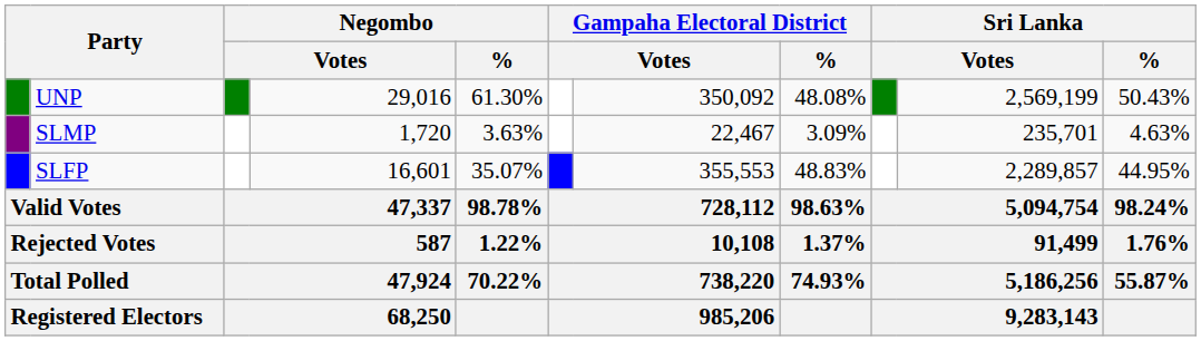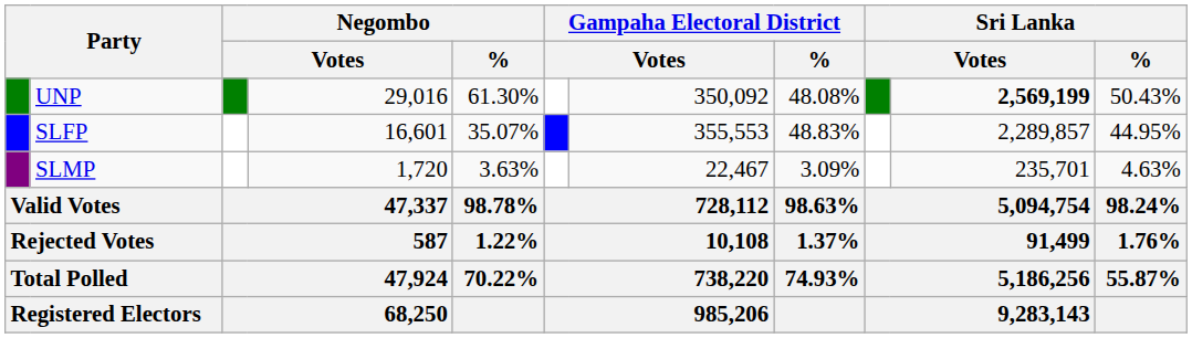UNP | column 10: normal -> bold
rows swapped: SLFP <-> SLMP
